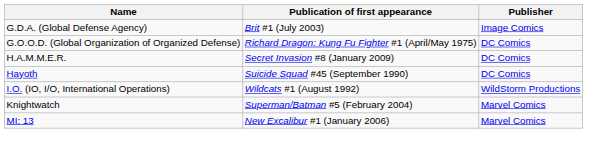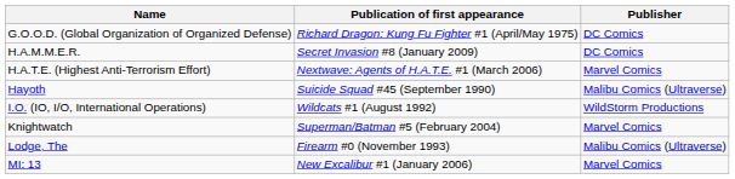- row: G.D.A. (Global Defense Agency) | Brit #1 (July 2003) | Image Comics
+ row: H.A.T.E. (Highest Anti-Terrorism Effort) | Nextwave: Agents of H.A.T.E. #1 (March 2006) | Marvel Comics
Hayoth | Publisher: DC Comics -> Malibu Comics (Ultraverse)
+ row: Lodge, The | Firearm #0 (November 1993) | Malibu Comics (Ultraverse)
